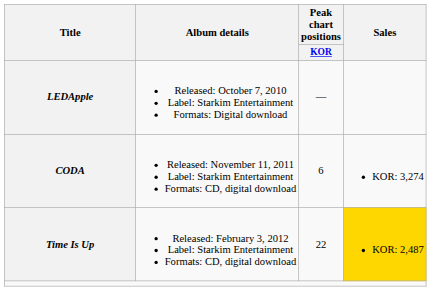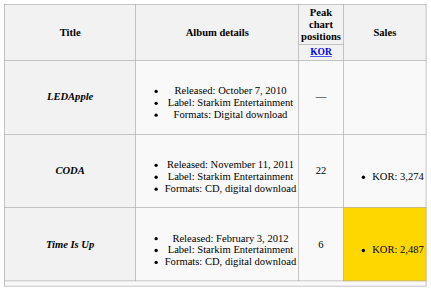CODA | Peak chart positions / KOR: 6 -> 22
Time Is Up | Peak chart positions / KOR: 22 -> 6
